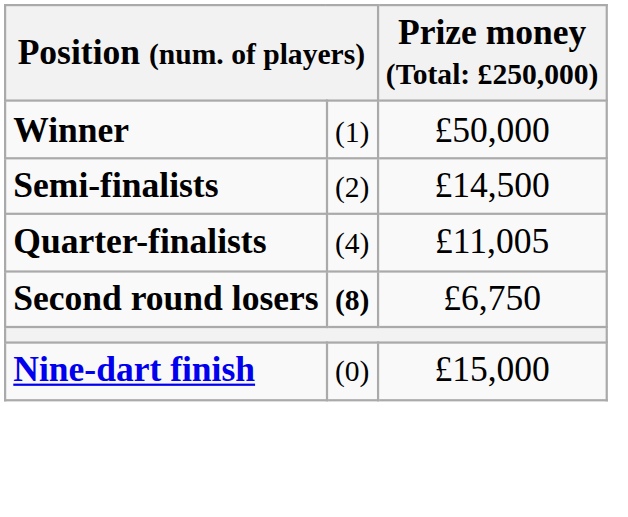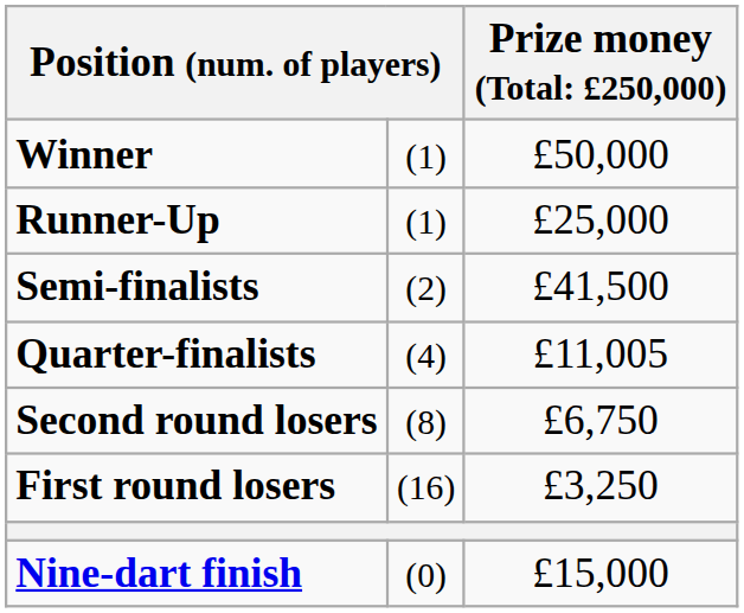+ row: Runner-Up | (1) | £25,000
Semi-finalists | column 3: £14,500 -> £41,500
Second round losers | column 2: bold -> normal
+ row: First round losers | (16) | £3,250
